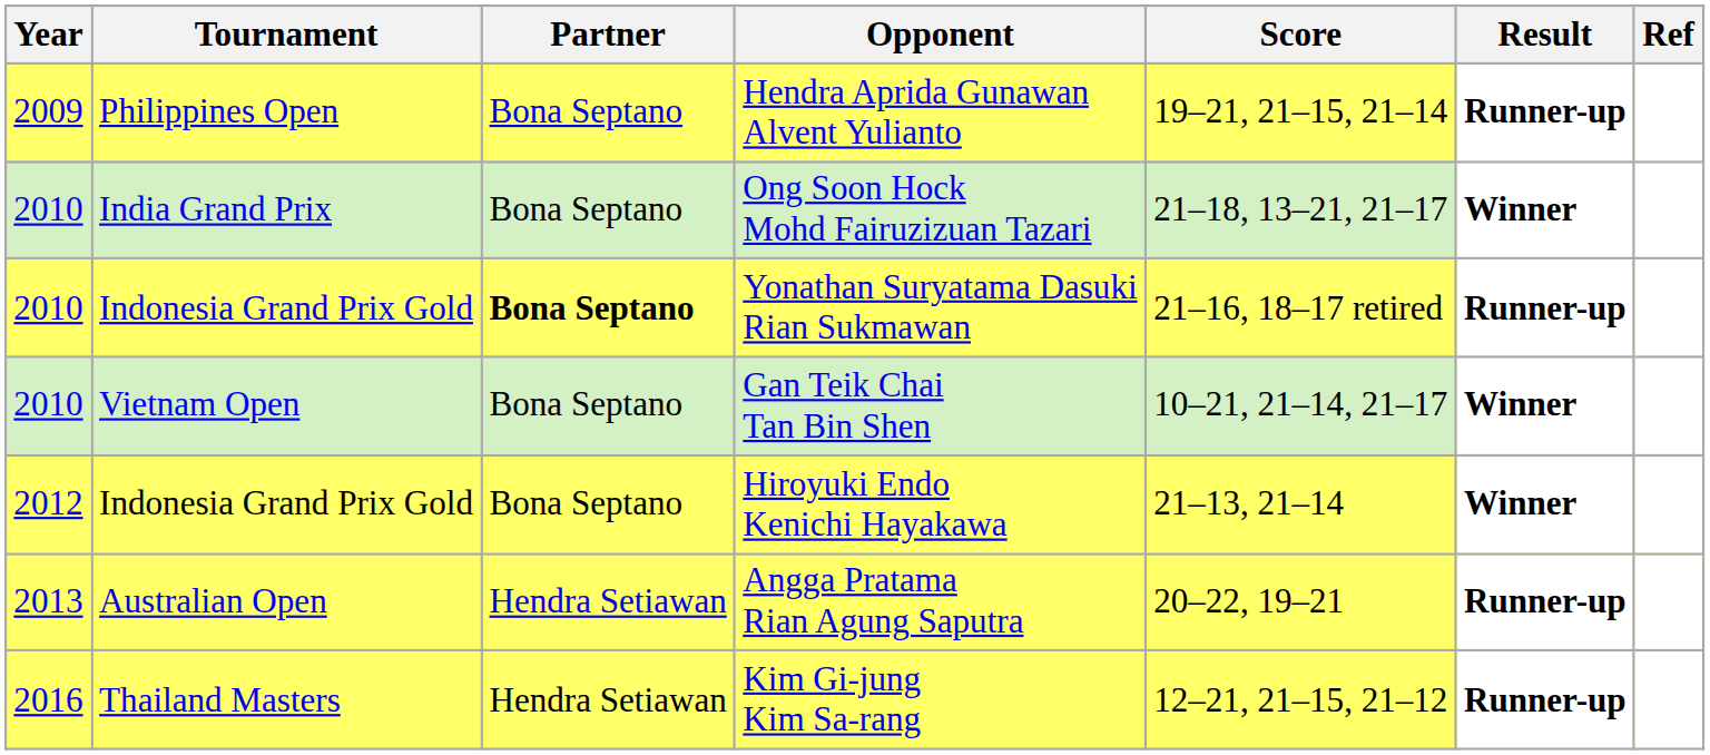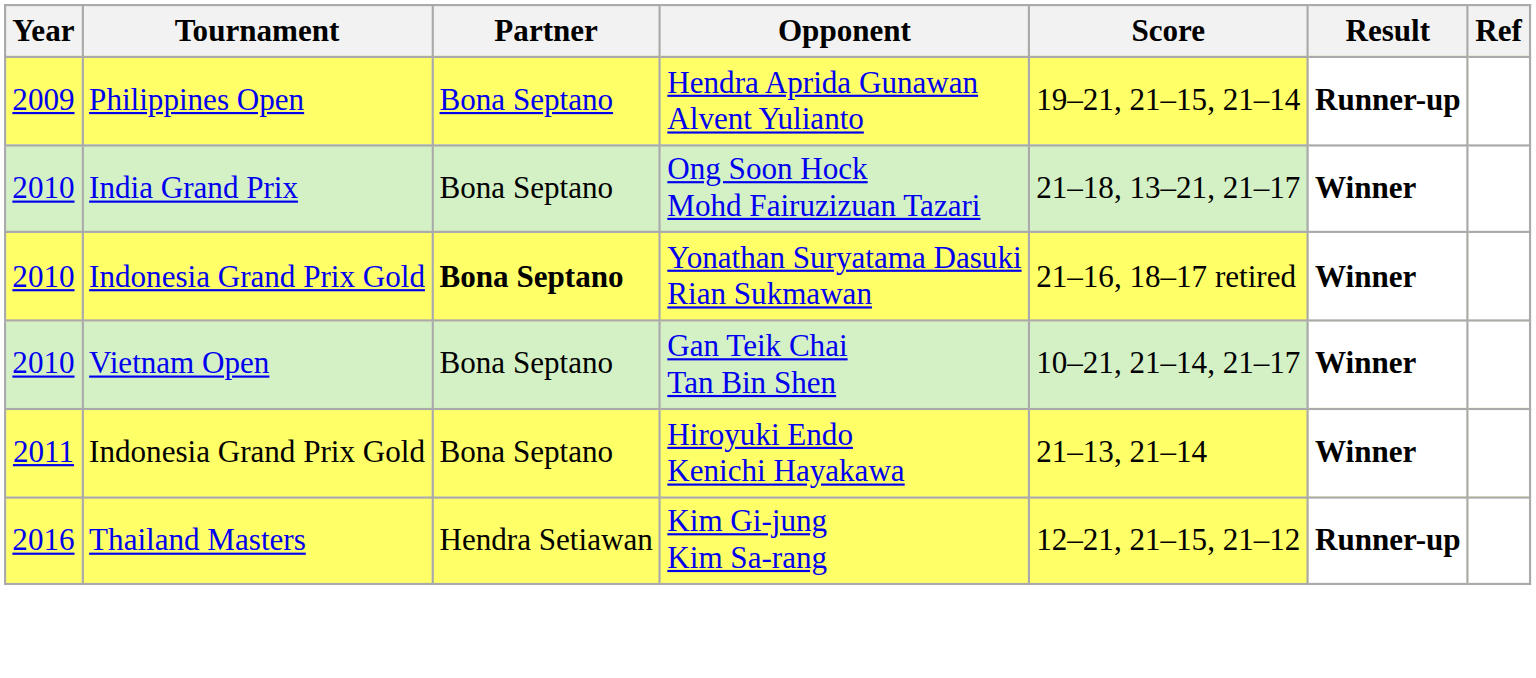Yonathan Suryatama Dasuki Rian Sukmawan | Result: Runner-up -> Winner
Hiroyuki Endo Kenichi Hayakawa | Year: 2012 -> 2011
- row: 2013 | Australian Open | Hendra Setiawan | Angga Pratama Rian Agung Saputra | 20–22, 19–21 | Runner-up
